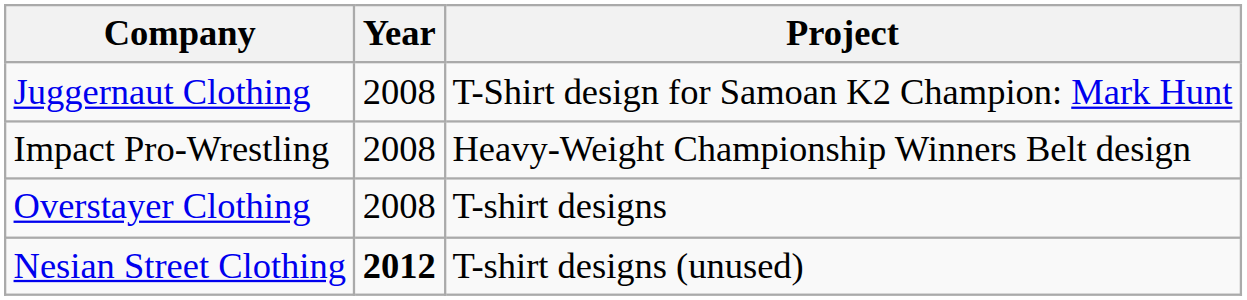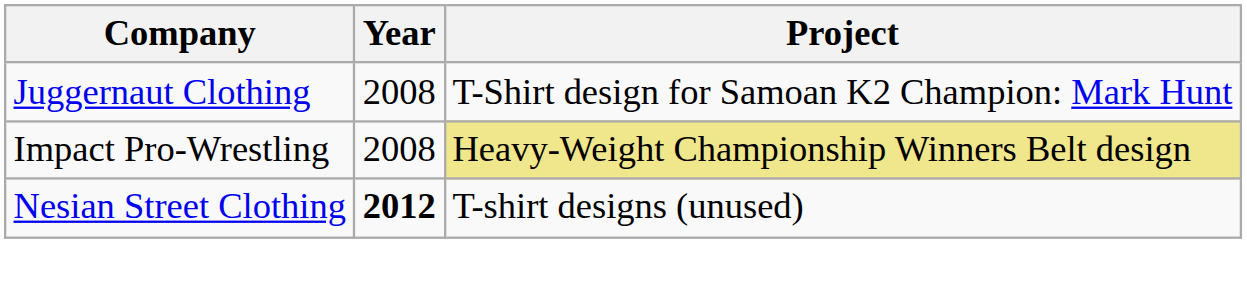Impact Pro-Wrestling | Project: no background -> khaki background
- row: Overstayer Clothing | 2008 | T-shirt designs
